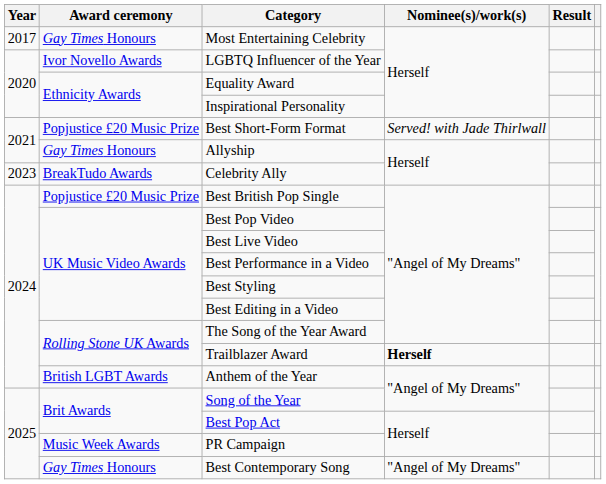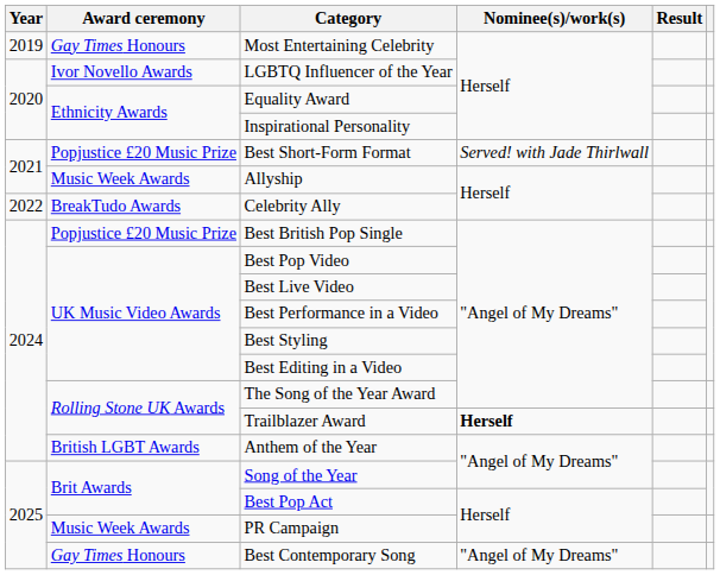Most Entertaining Celebrity | Year: 2017 -> 2019
Allyship | Award ceremony: Gay Times Honours -> Music Week Awards
Celebrity Ally | Year: 2023 -> 2022
